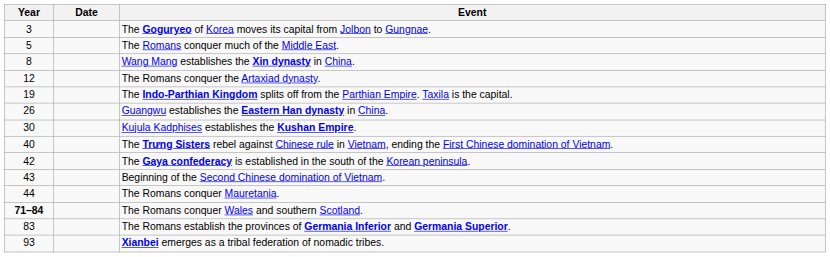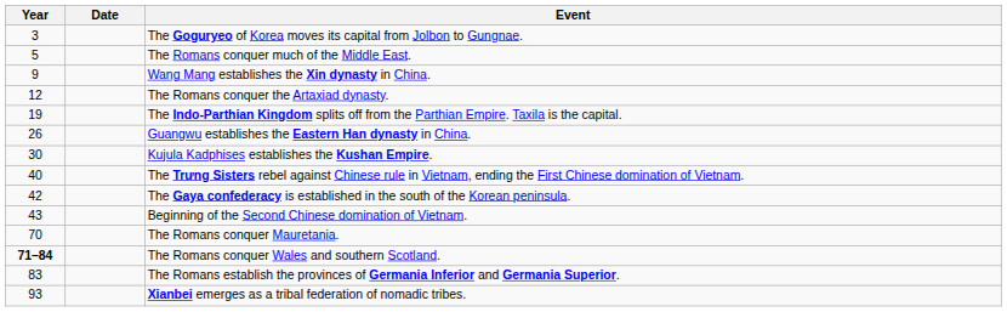Wang Mang establishes the Xin dynasty in China. | Year: 8 -> 9
The Romans conquer Mauretania. | Year: 44 -> 70
